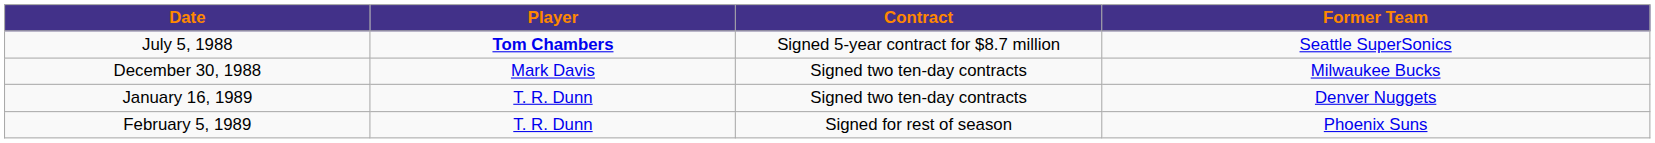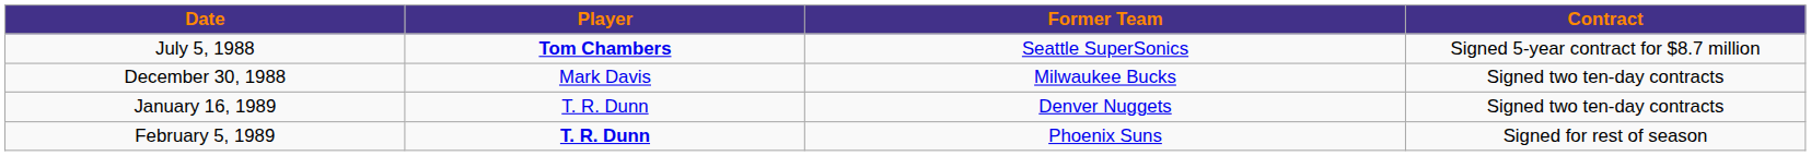columns swapped: Contract <-> Former Team
February 5, 1989 | Player: normal -> bold
